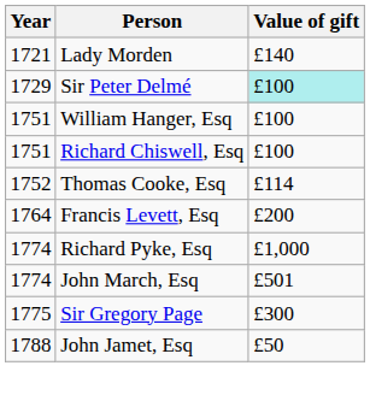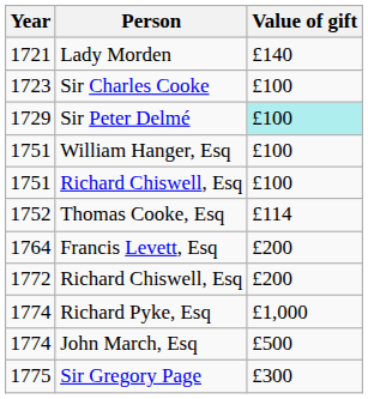+ row: 1723 | Sir Charles Cooke | £100
+ row: 1772 | Richard Chiswell, Esq | £200
John March, Esq | Value of gift: £501 -> £500
- row: 1788 | John Jamet, Esq | £50
